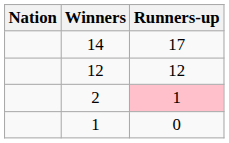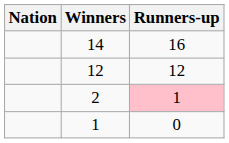14 | Runners-up: 17 -> 16
